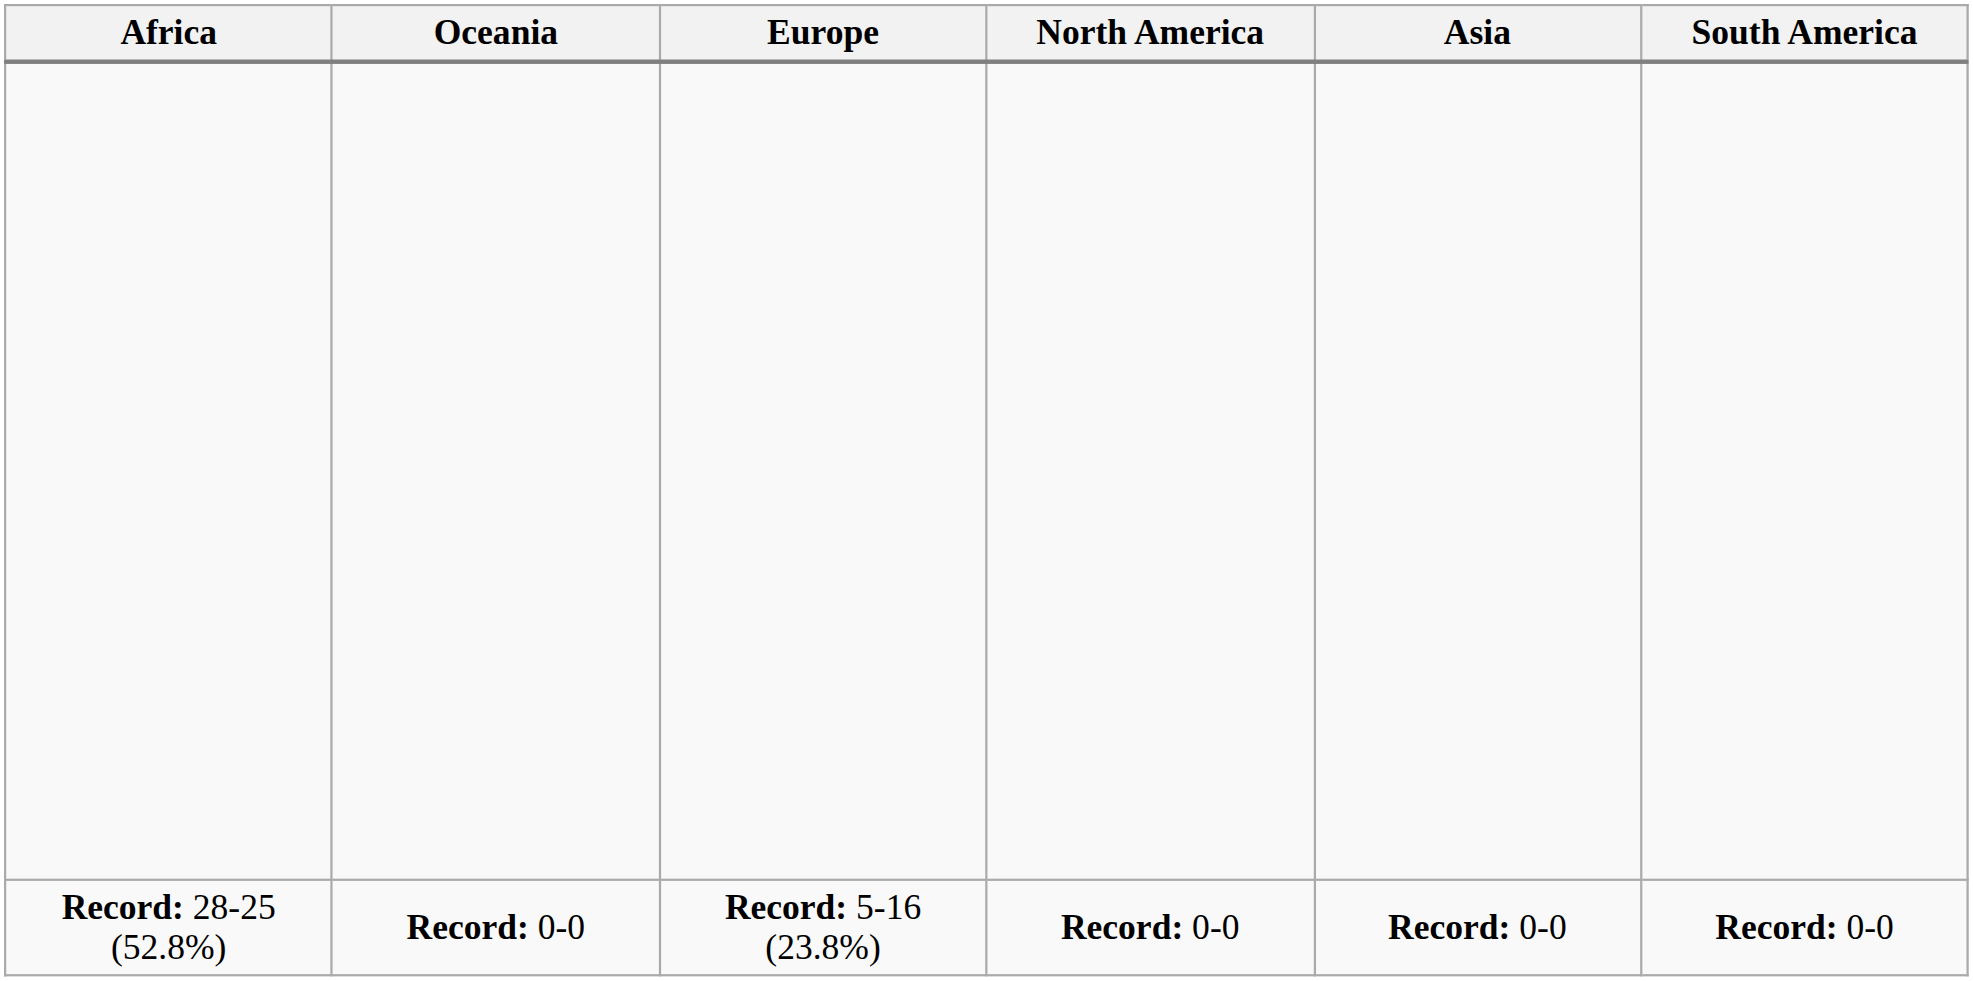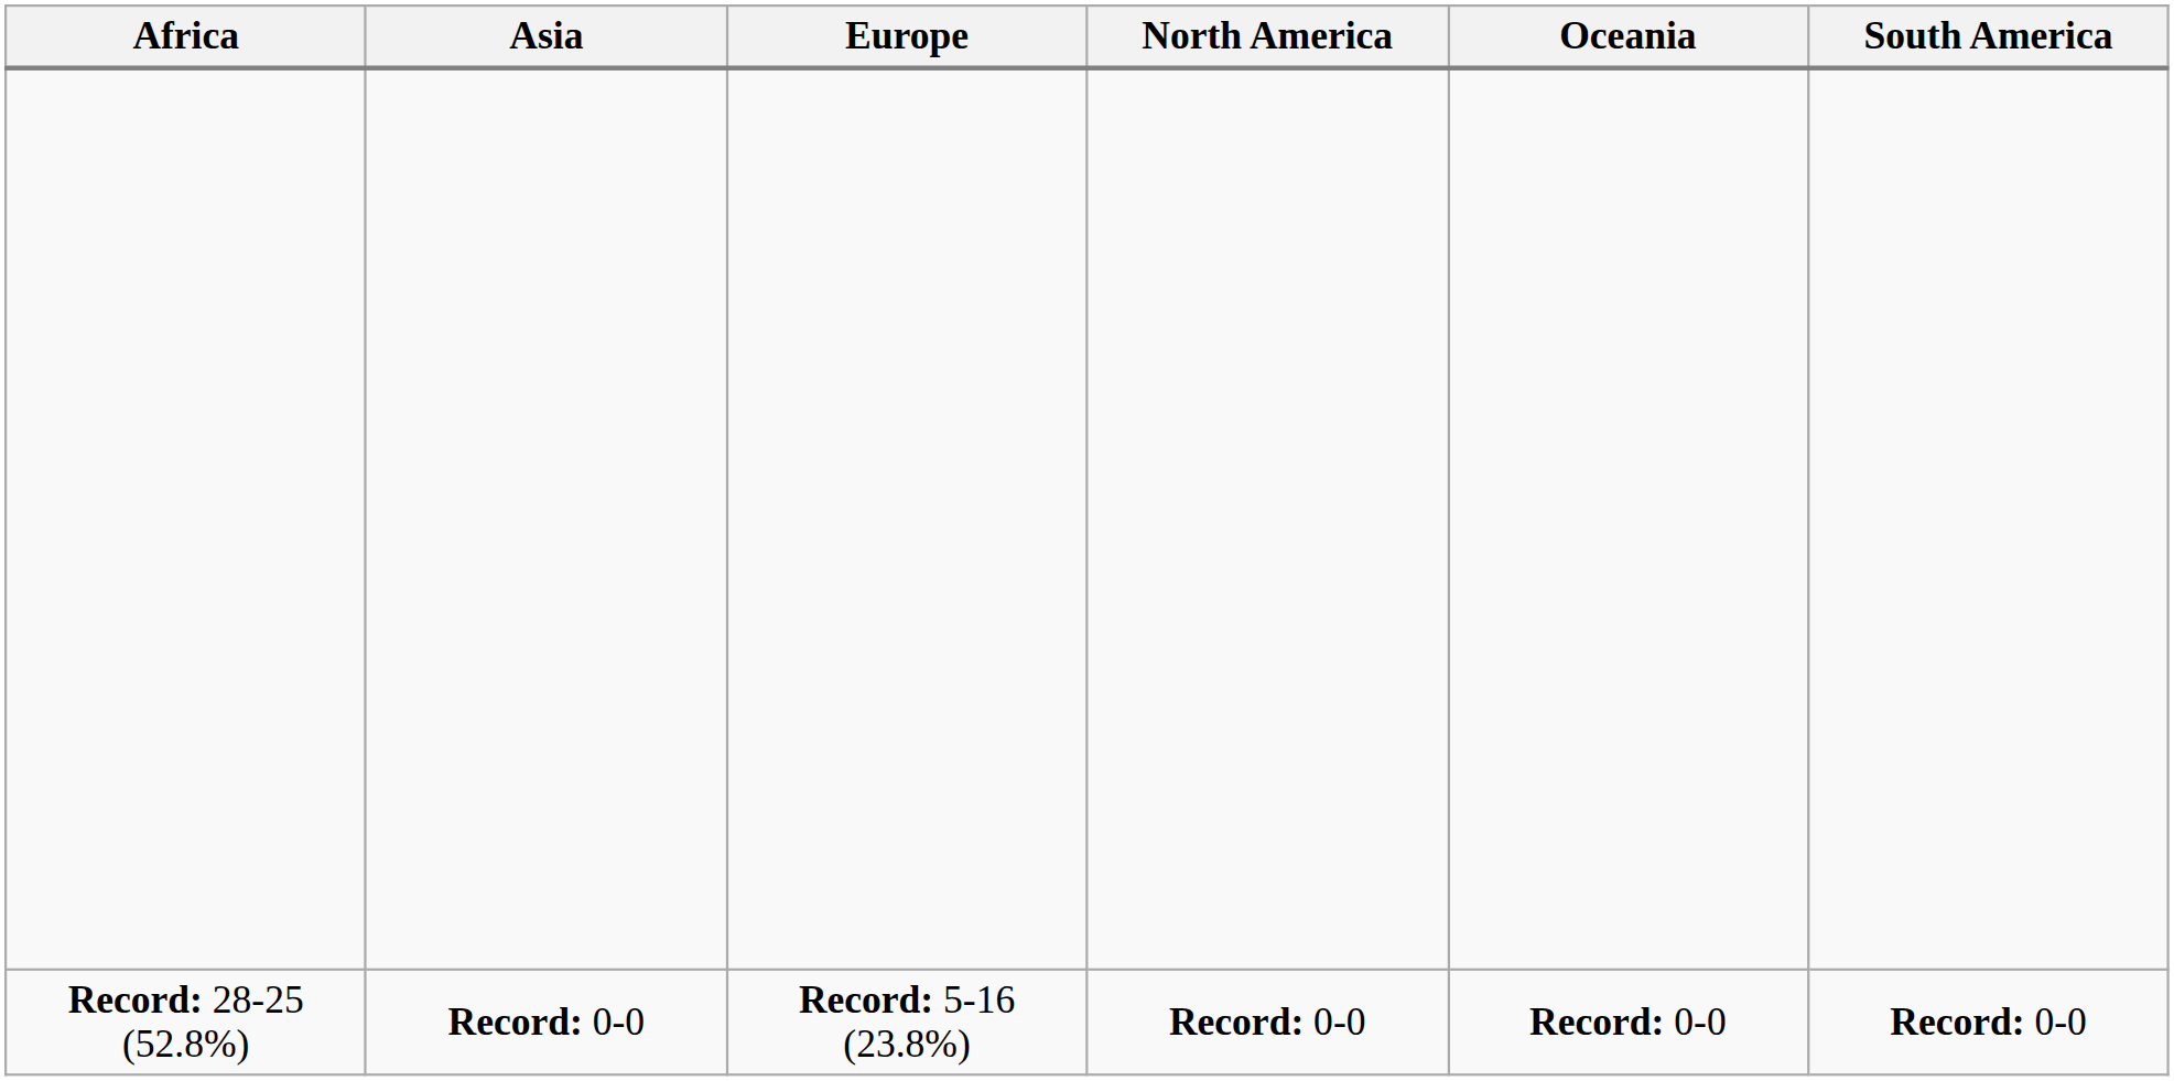columns swapped: Asia <-> Oceania
